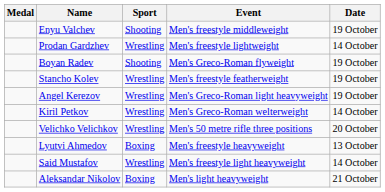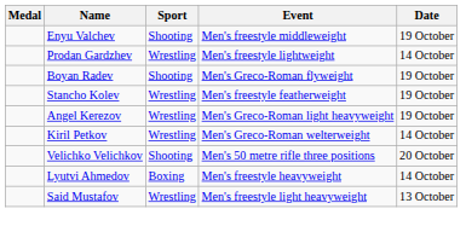Velichko Velichkov | Sport: Wrestling -> Shooting
Lyutvi Ahmedov | Date: 13 October -> 14 October
Said Mustafov | Date: 14 October -> 13 October
- row: Aleksandar Nikolov | Boxing | Men's light heavyweight | 21 October
